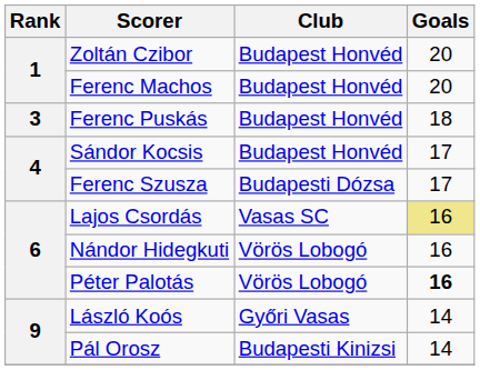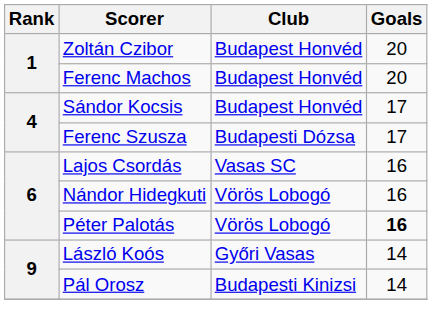- row: 3 | Ferenc Puskás | Budapest Honvéd | 18
Lajos Csordás | Goals: khaki background -> no background
